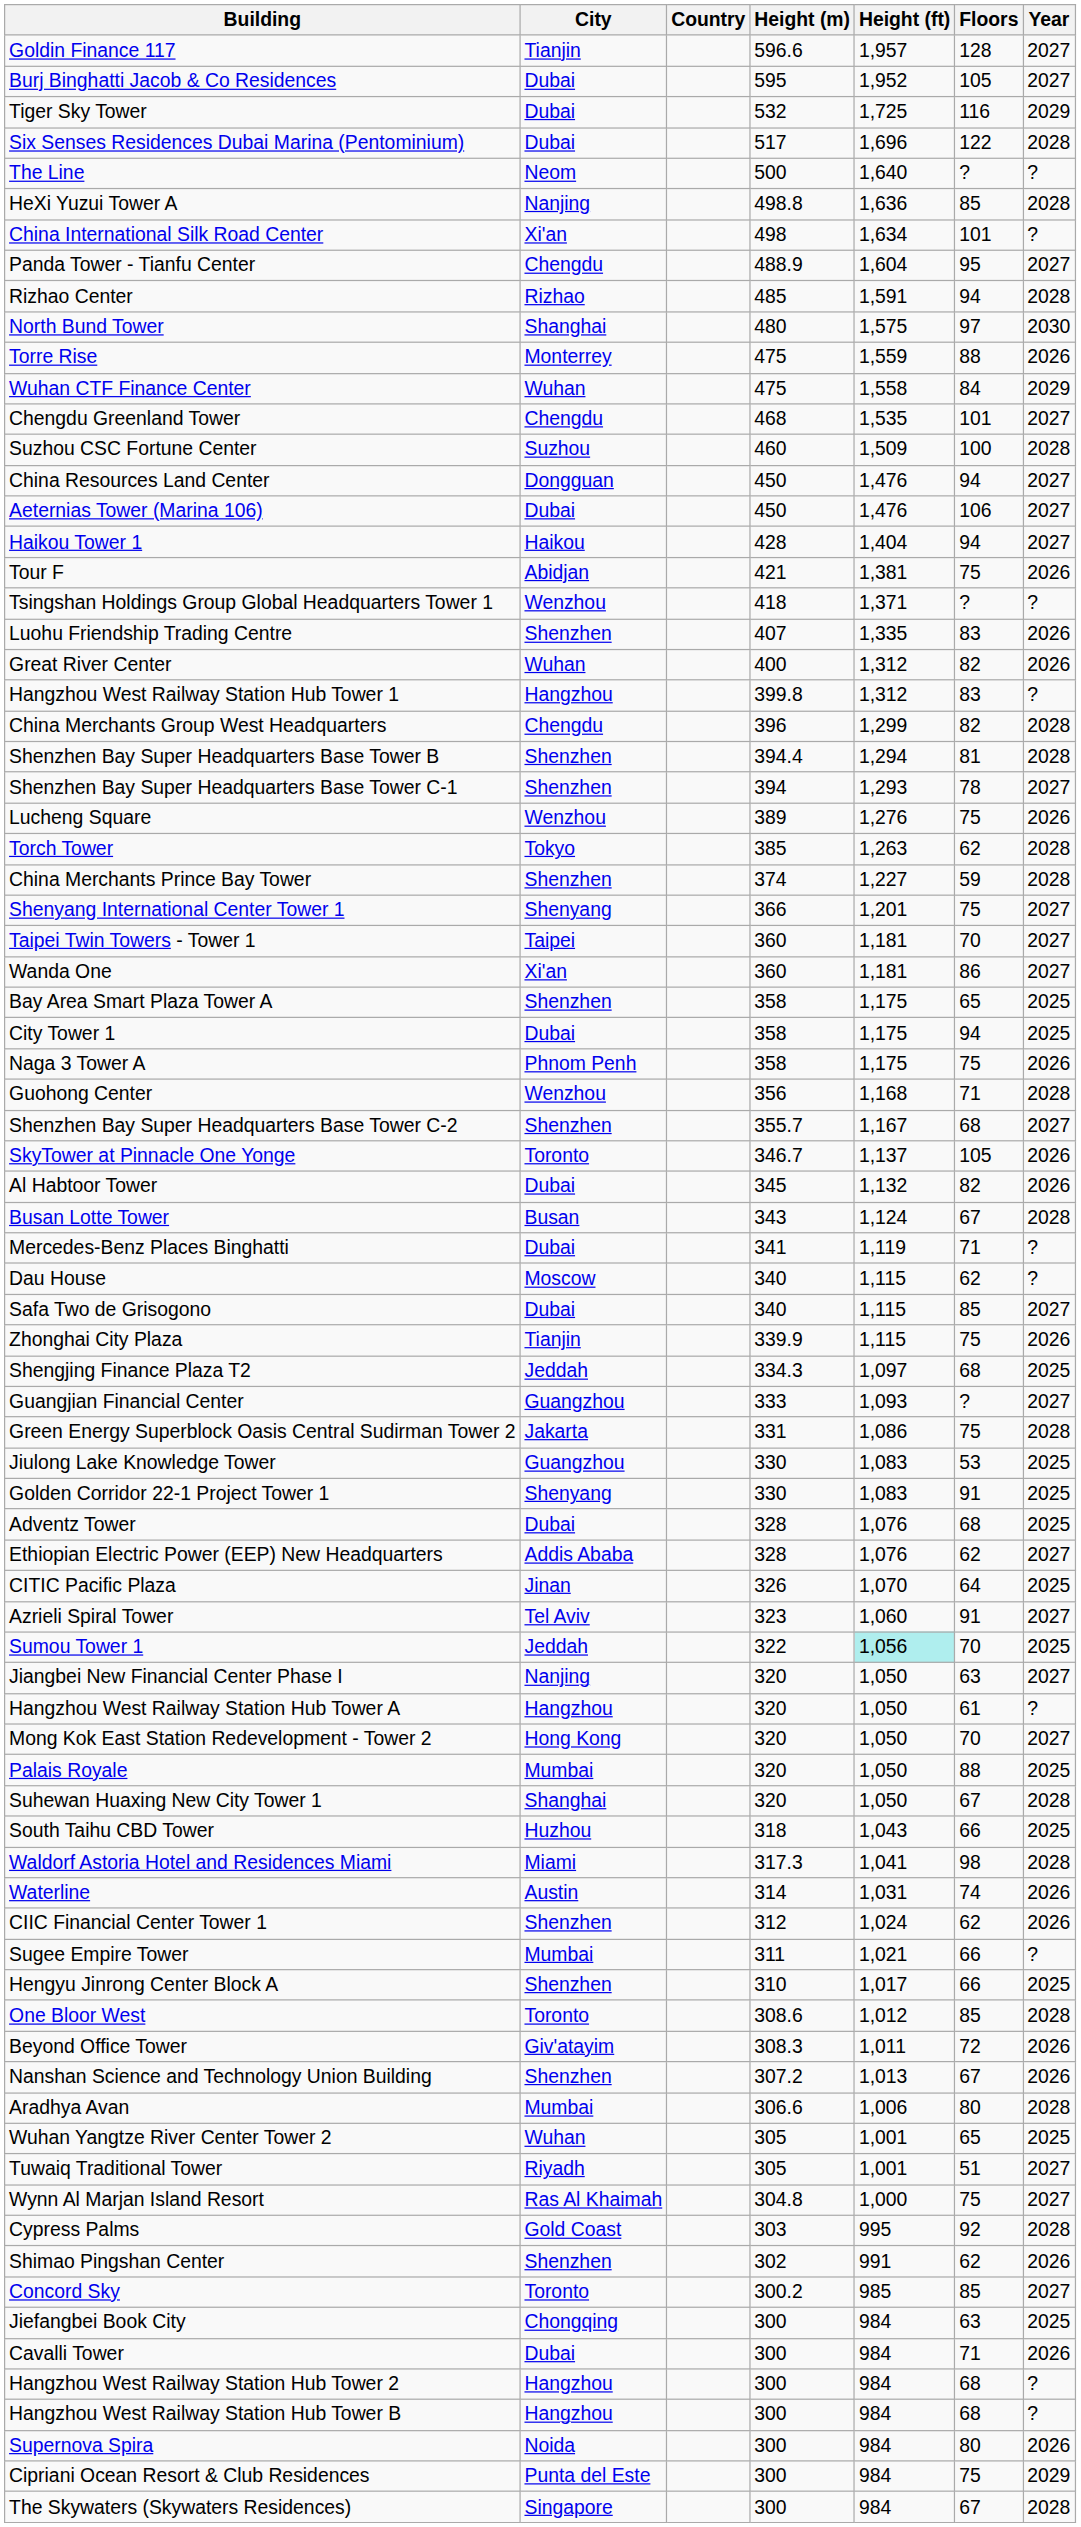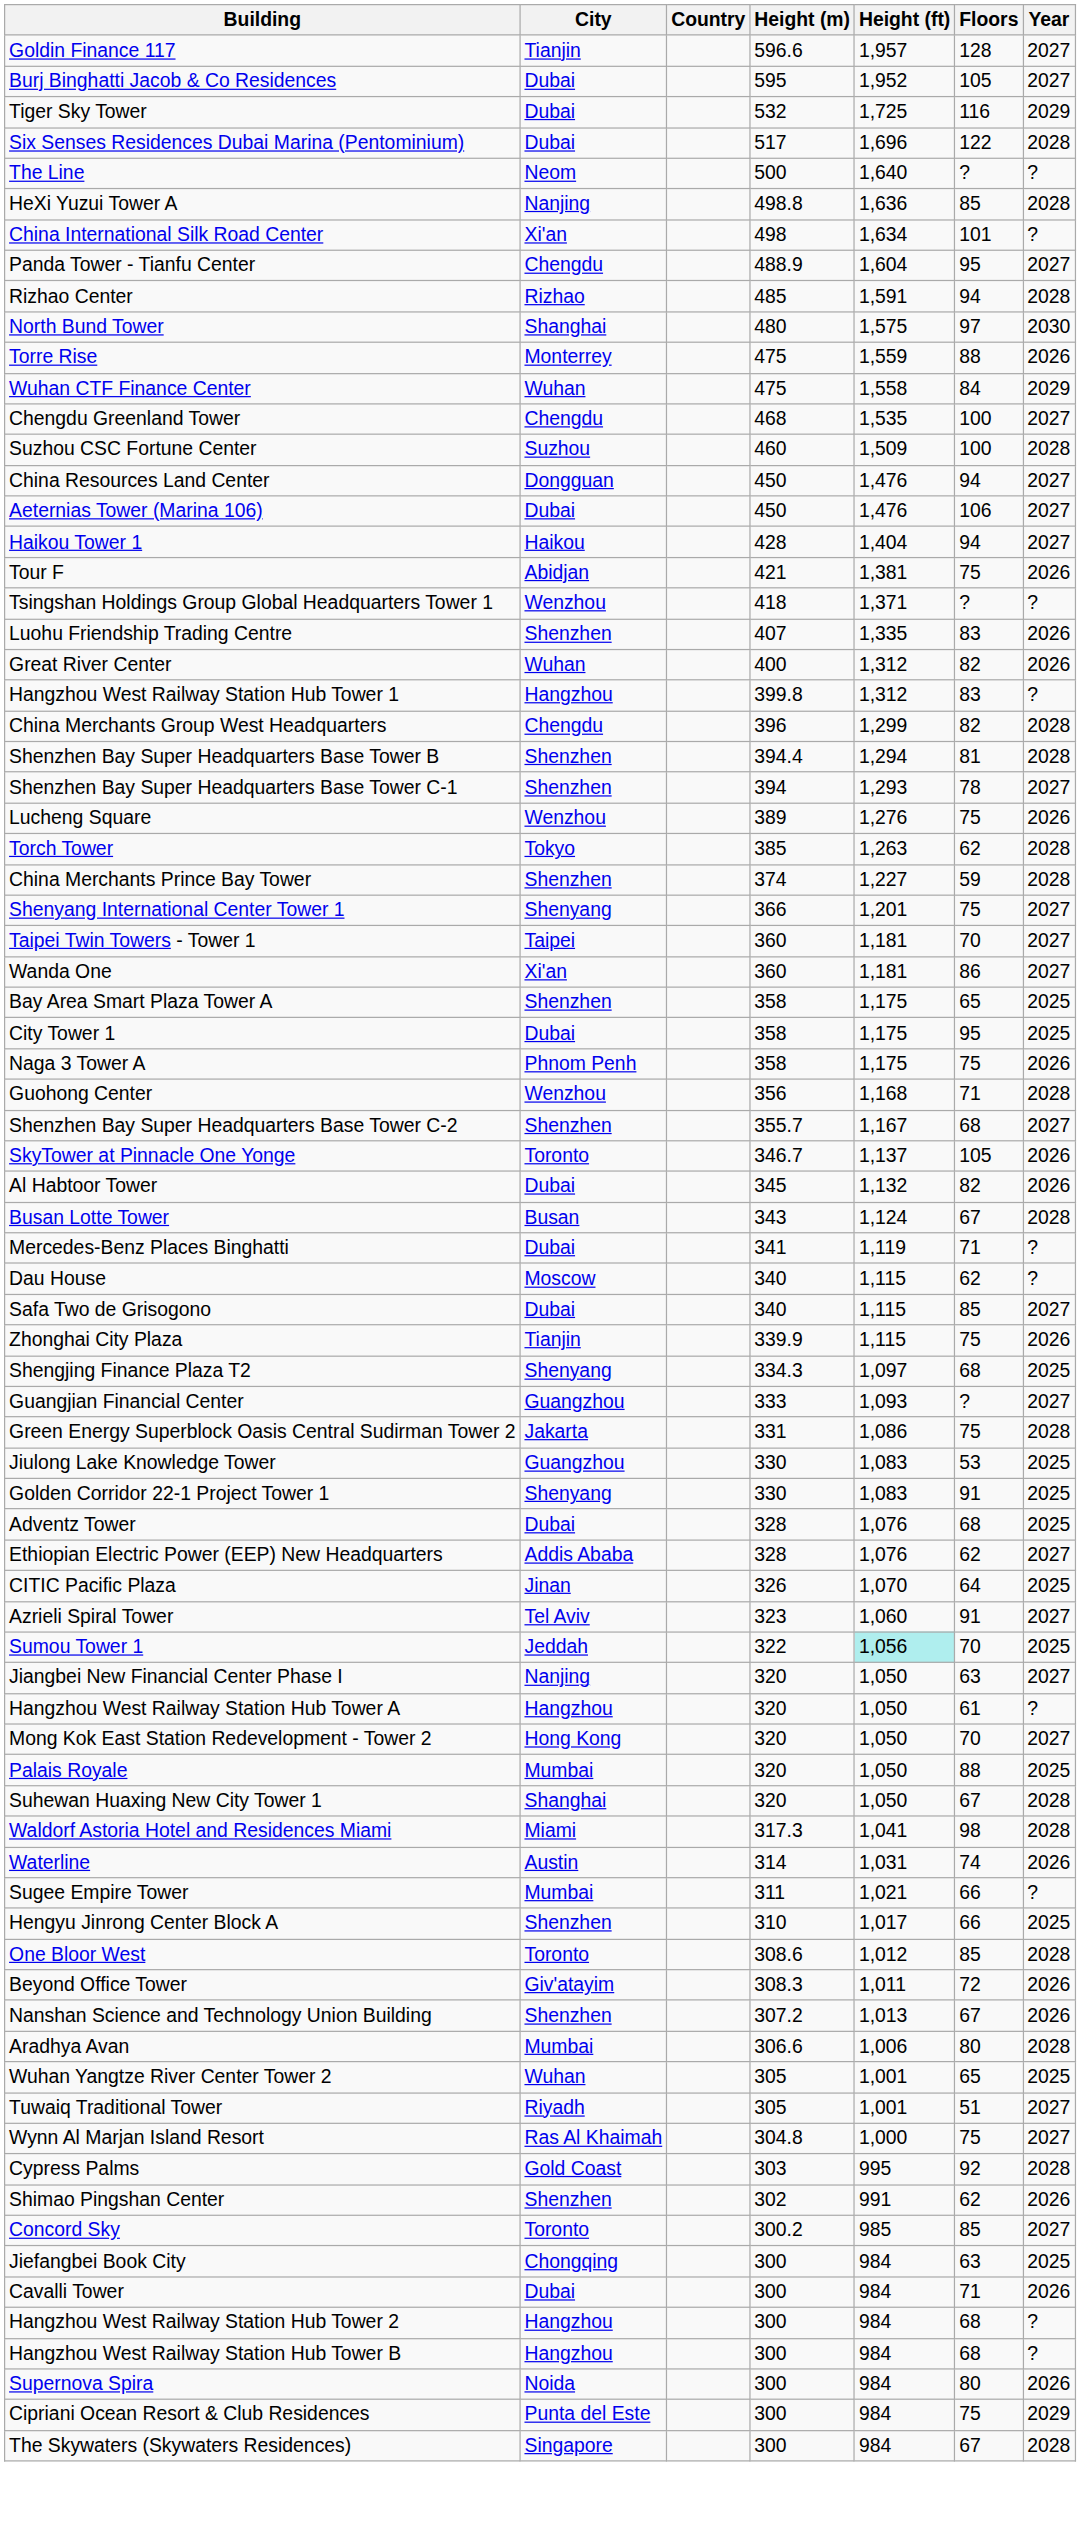Chengdu Greenland Tower | Floors: 101 -> 100
City Tower 1 | Floors: 94 -> 95
Shengjing Finance Plaza T2 | City: Jeddah -> Shenyang
- row: South Taihu CBD Tower | Huzhou | 318 | 1,043 | 66 | 2025
- row: CIIC Financial Center Tower 1 | Shenzhen | 312 | 1,024 | 62 | 2026
